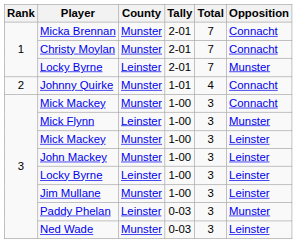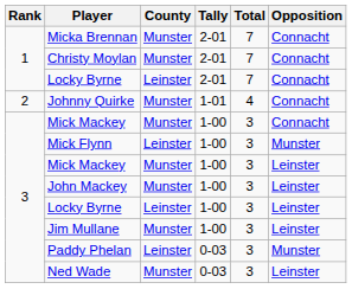Locky Byrne / 2-01 | Opposition: Munster -> Connacht
